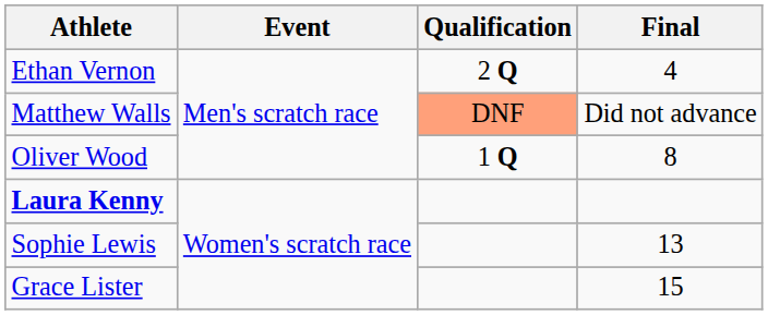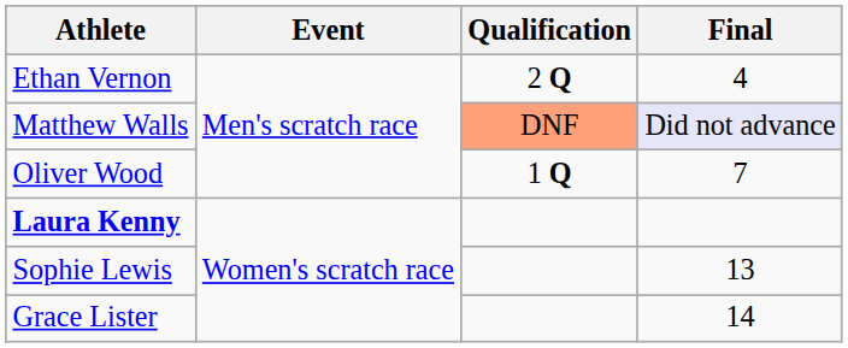Matthew Walls | Final: no background -> lavender background
Oliver Wood | Final: 8 -> 7
Grace Lister | Final: 15 -> 14
